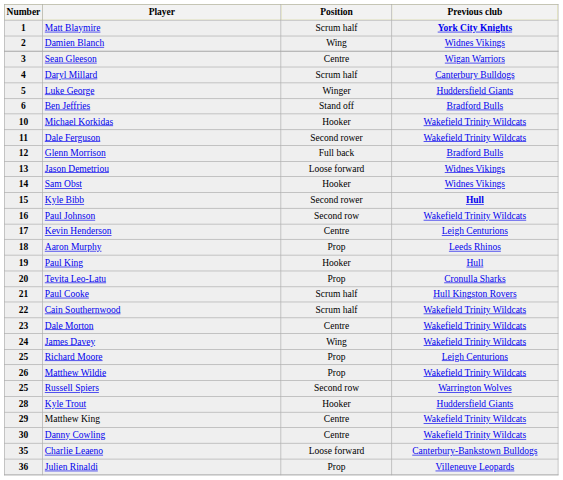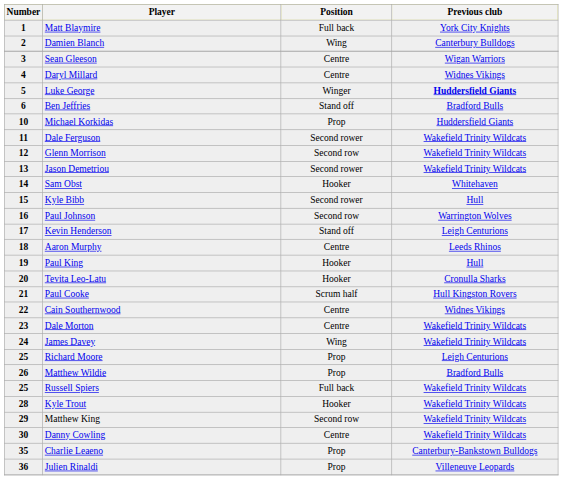Matt Blaymire | Position: Scrum half -> Full back
Matt Blaymire | Previous club: bold -> normal
Damien Blanch | Previous club: Widnes Vikings -> Canterbury Bulldogs
Daryl Millard | Position: Scrum half -> Centre
Daryl Millard | Previous club: Canterbury Bulldogs -> Widnes Vikings
Luke George | Previous club: normal -> bold
Michael Korkidas | Position: Hooker -> Prop
Michael Korkidas | Previous club: Wakefield Trinity Wildcats -> Huddersfield Giants
Glenn Morrison | Position: Full back -> Second row
Glenn Morrison | Previous club: Bradford Bulls -> Wakefield Trinity Wildcats
Jason Demetriou | Position: Loose forward -> Second rower
Jason Demetriou | Previous club: Widnes Vikings -> Wakefield Trinity Wildcats
Sam Obst | Previous club: Widnes Vikings -> Whitehaven
Kyle Bibb | Previous club: bold -> normal
Paul Johnson | Previous club: Wakefield Trinity Wildcats -> Warrington Wolves
Kevin Henderson | Position: Centre -> Stand off
Aaron Murphy | Position: Prop -> Centre
Tevita Leo-Latu | Position: Prop -> Hooker
Cain Southernwood | Position: Scrum half -> Centre
Cain Southernwood | Previous club: Wakefield Trinity Wildcats -> Widnes Vikings
Matthew Wildie | Previous club: Wakefield Trinity Wildcats -> Bradford Bulls
Russell Spiers | Position: Second row -> Full back
Russell Spiers | Previous club: Warrington Wolves -> Wakefield Trinity Wildcats
Kyle Trout | Previous club: Huddersfield Giants -> Wakefield Trinity Wildcats
Matthew King | Position: Centre -> Second row
Charlie Leaeno | Position: Loose forward -> Prop
